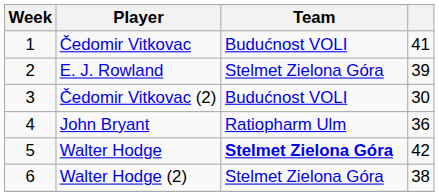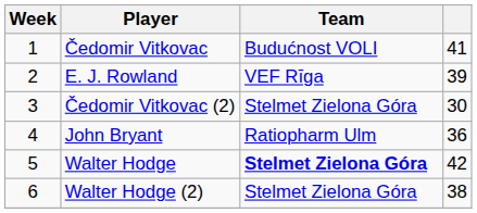E. J. Rowland | Team: Stelmet Zielona Góra -> VEF Rīga
Čedomir Vitkovac (2) | Team: Budućnost VOLI -> Stelmet Zielona Góra
